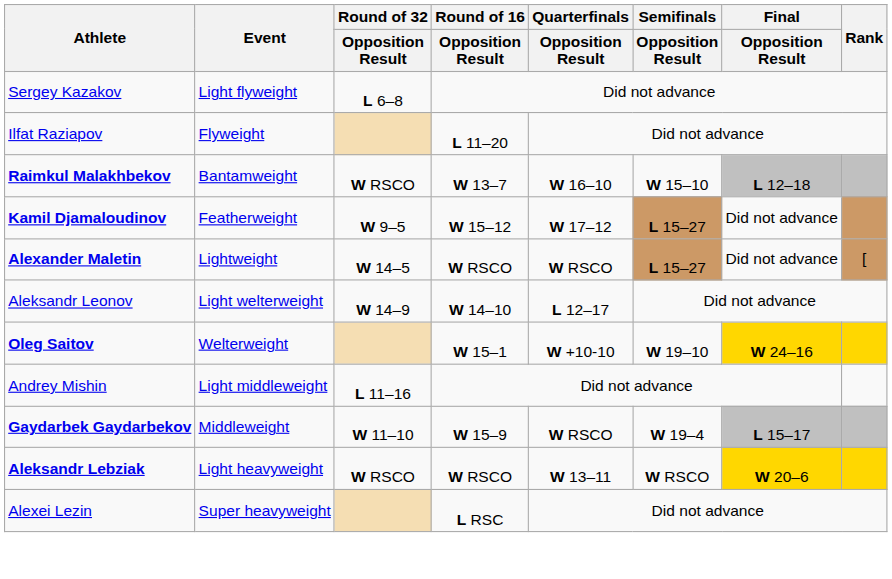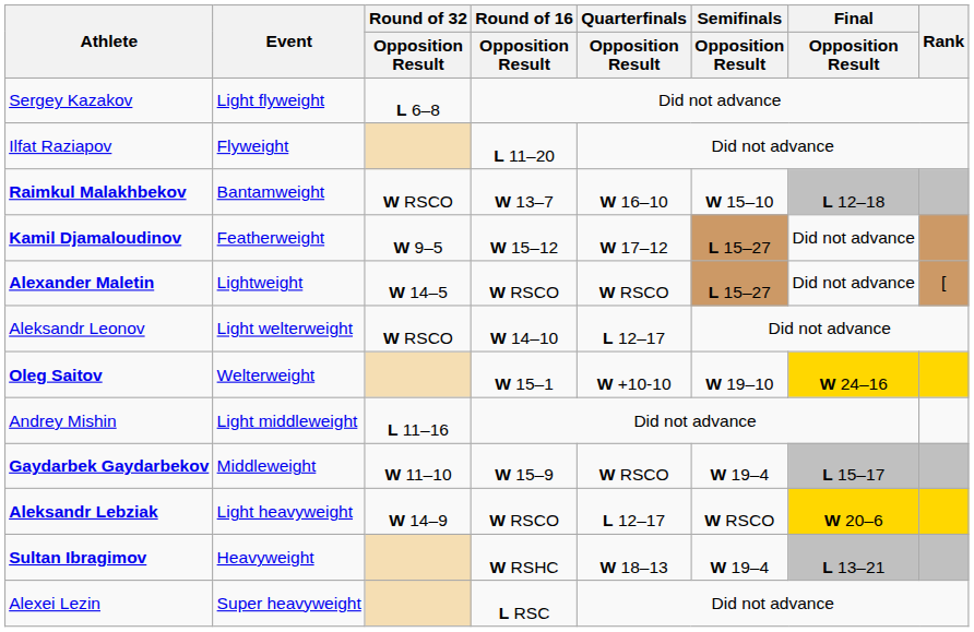Aleksandr Leonov | Round of 32 / Opposition Result: W 14–9 -> W RSCO
Aleksandr Lebziak | Round of 32 / Opposition Result: W RSCO -> W 14–9
Aleksandr Lebziak | Quarterfinals / Opposition Result: W 13–11 -> L 12–17
+ row: Sultan Ibragimov | Heavyweight | W RSHC | W 18–13 | W 19–4 | L 13–21
